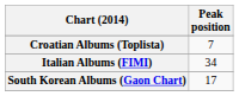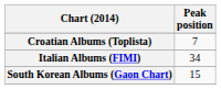South Korean Albums (Gaon Chart) | Peak position: 17 -> 15
